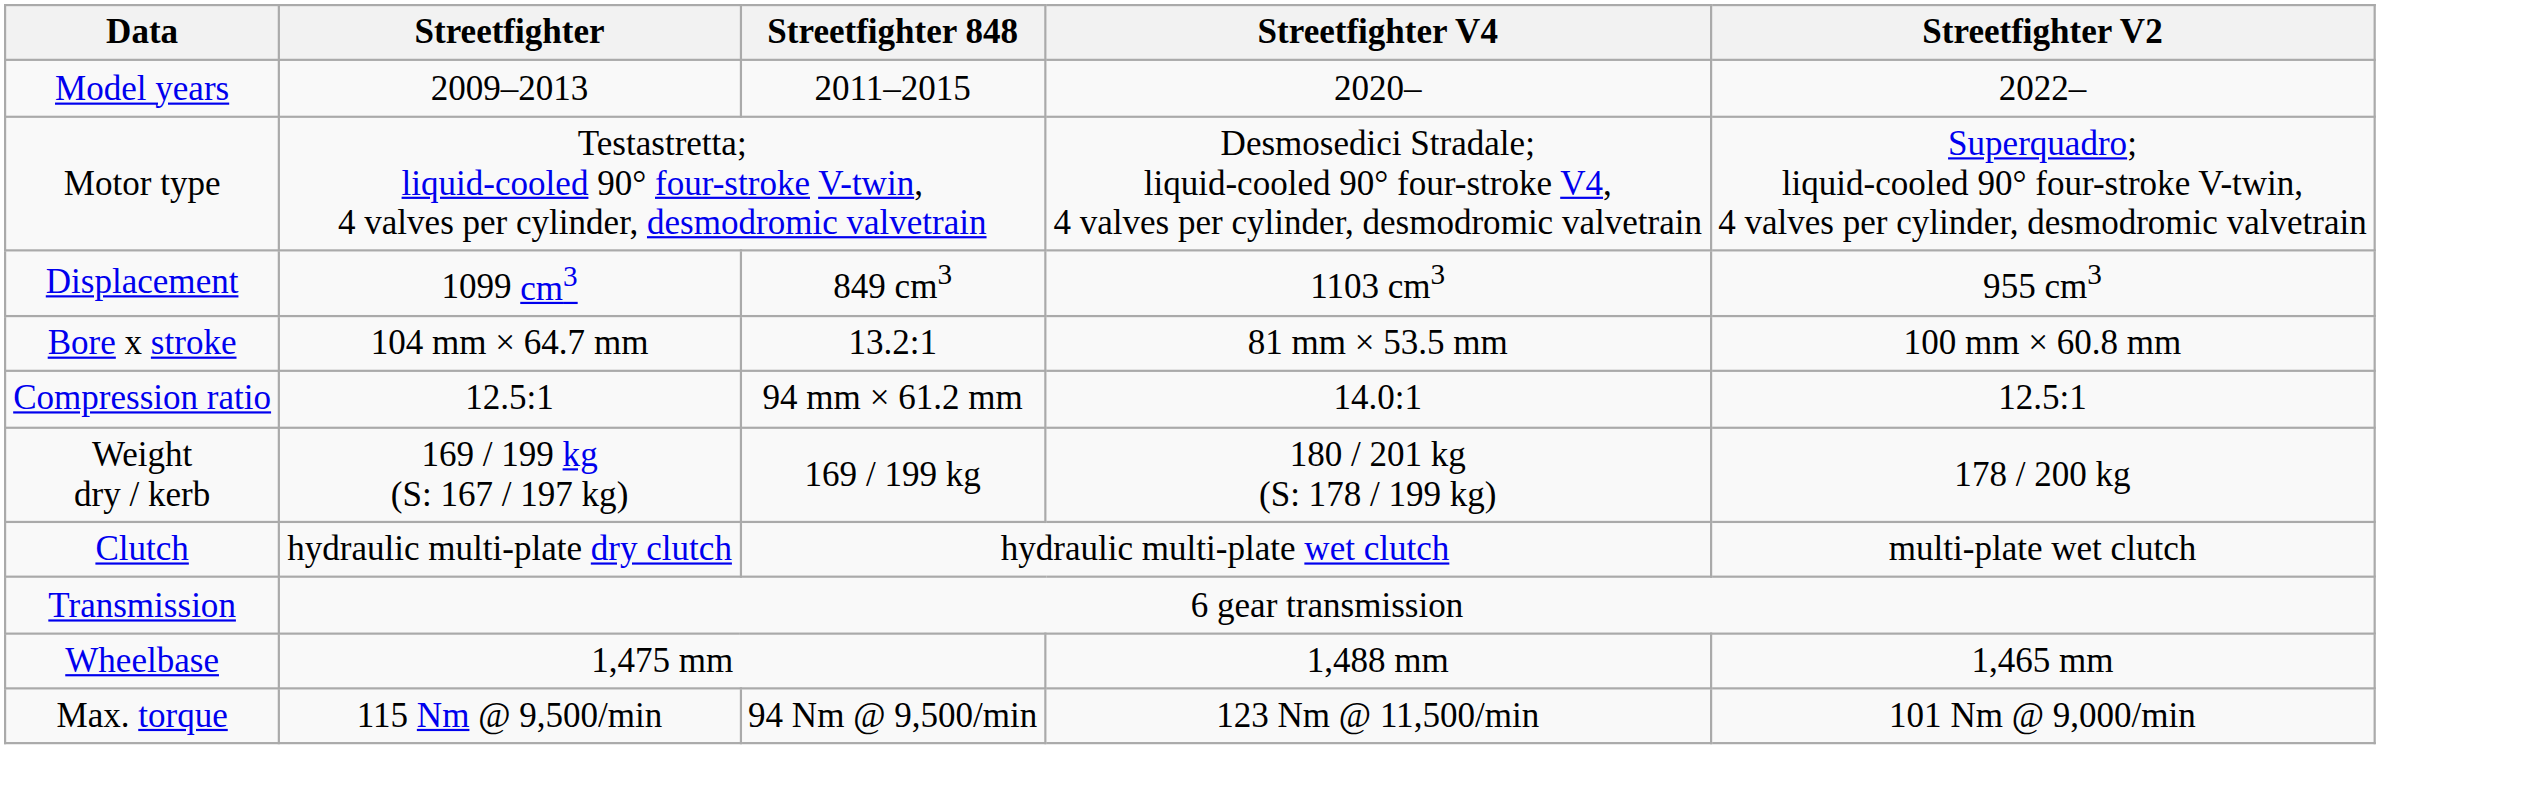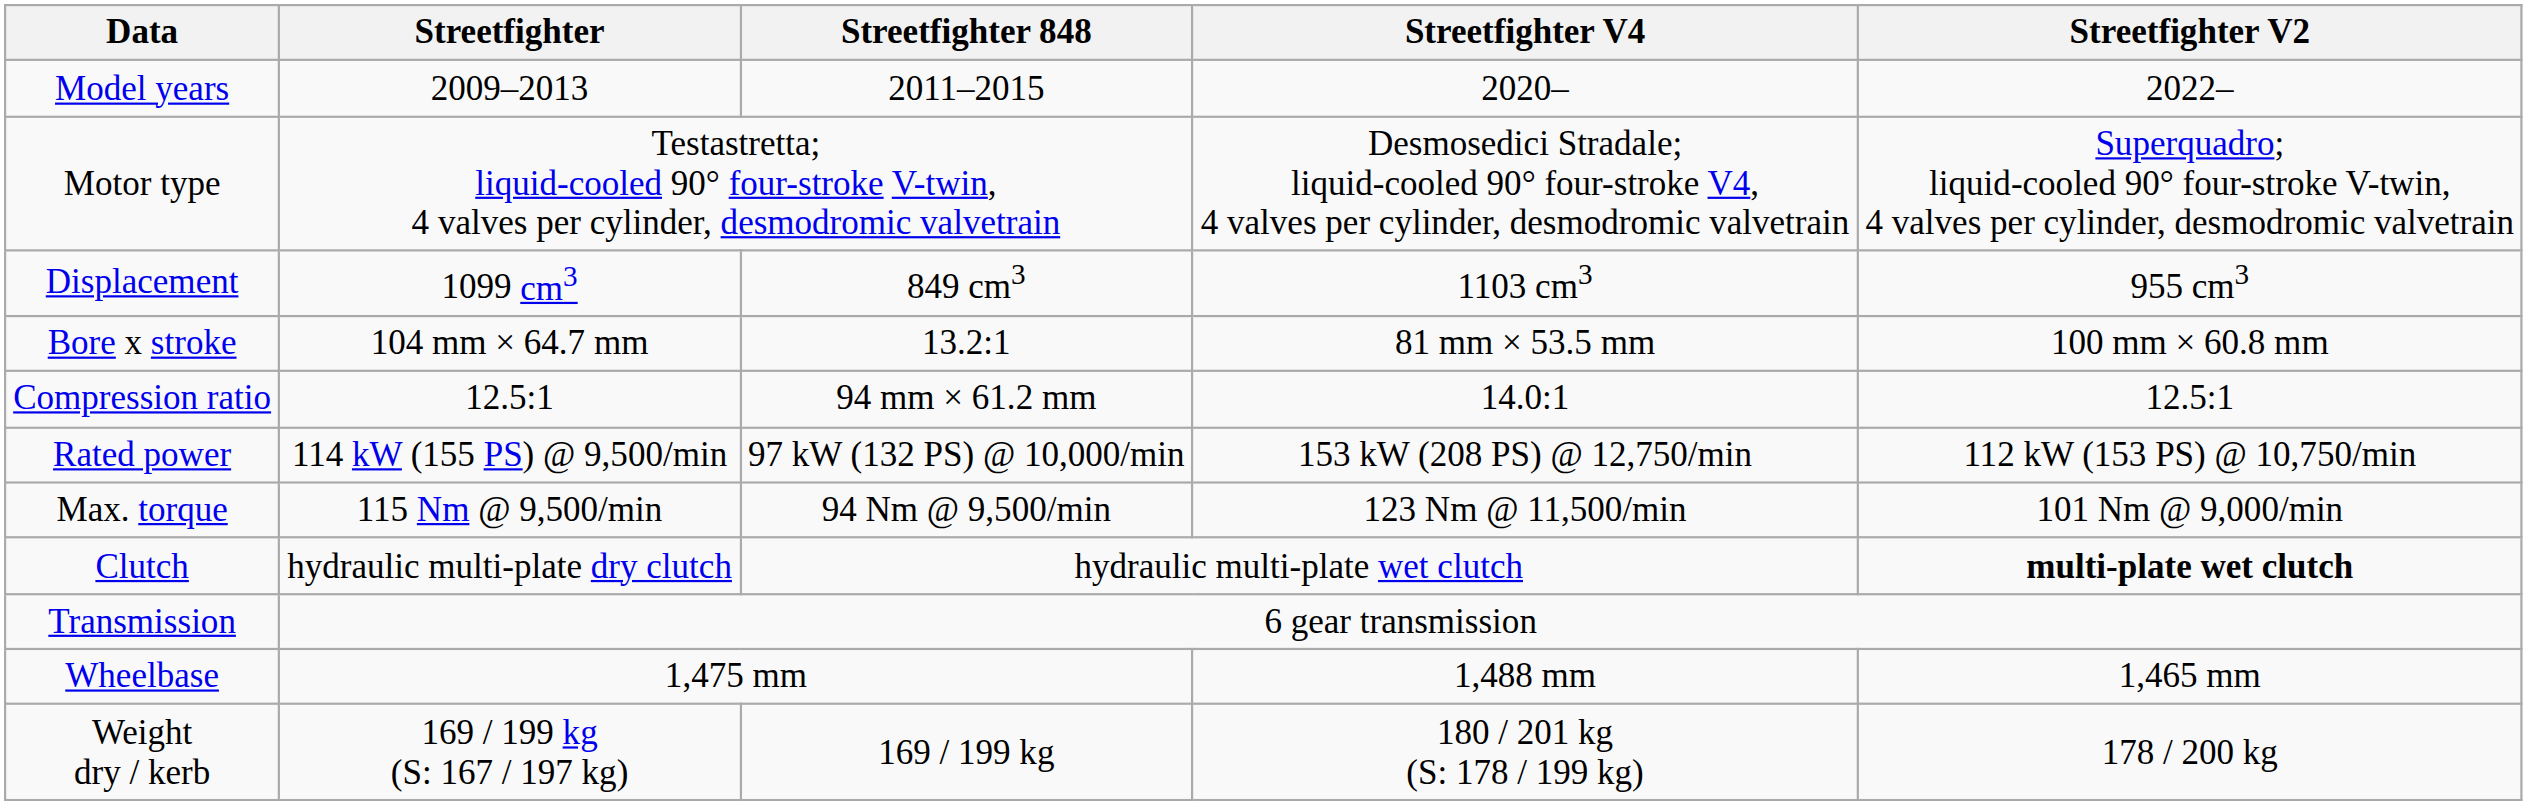+ row: Rated power | 114 kW (155 PS) @ 9,500/min | 97 kW (132 PS) @ 10,000/min | 153 kW (208 PS) @ 12,750/min | 112 kW (153 PS) @ 10,750/min
rows swapped: Max. torque <-> Weight dry / kerb
Clutch | Streetfighter V2: normal -> bold
